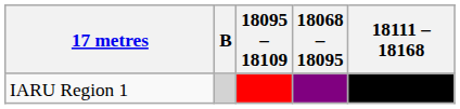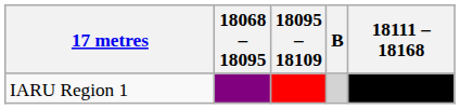columns swapped: 18068 – 18095 <-> B
